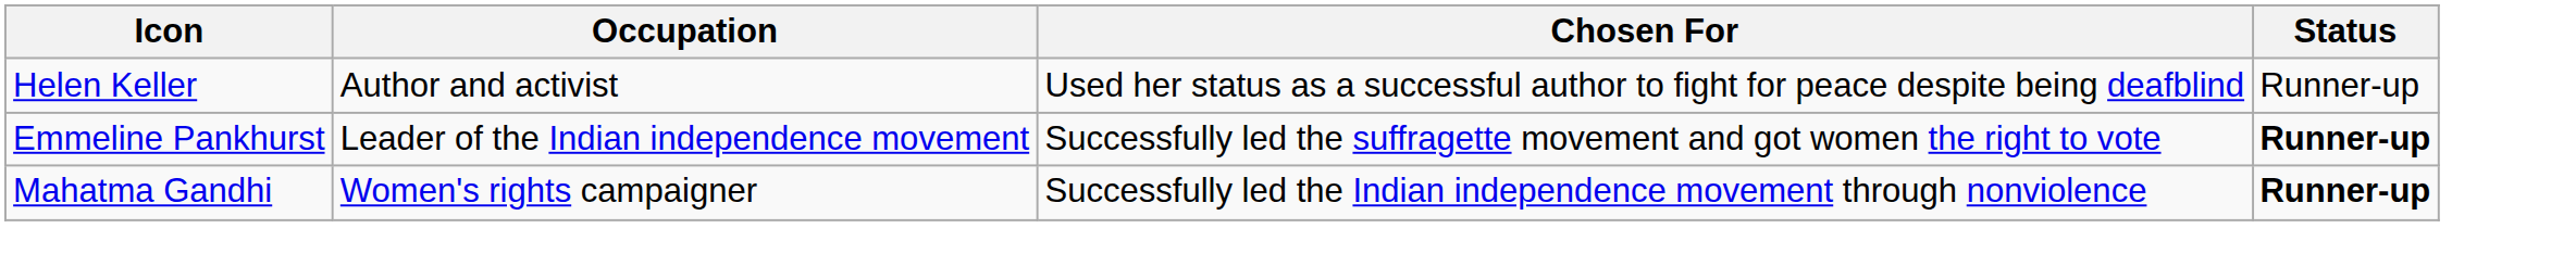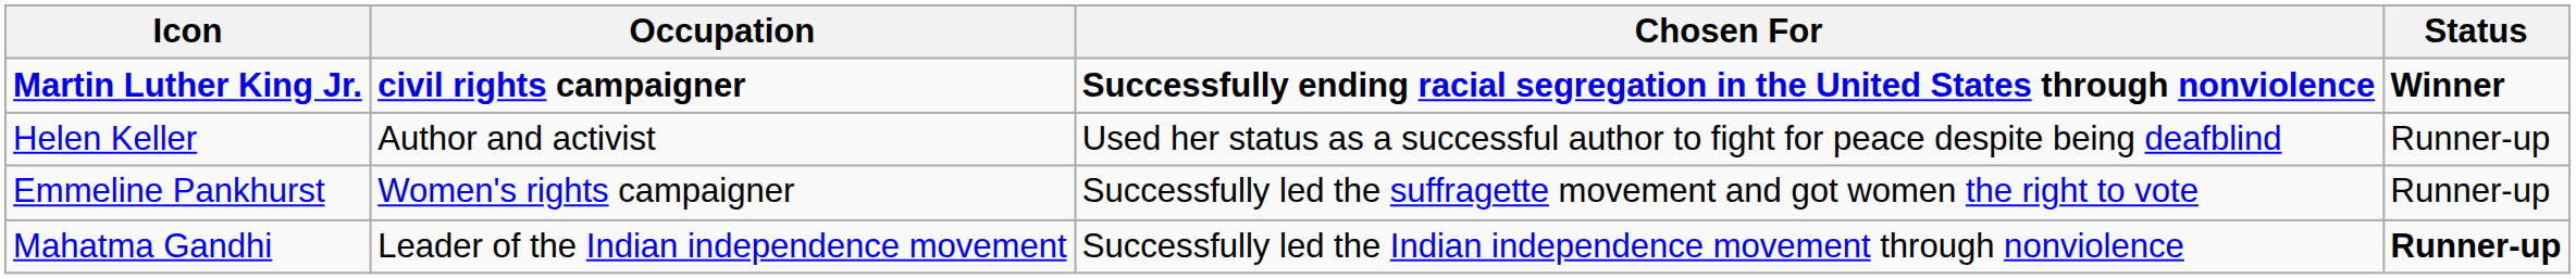+ row: Martin Luther King Jr. | civil rights campaigner | Successfully ending racial segregation in the United States through nonviolence | Winner
Emmeline Pankhurst | Occupation: Leader of the Indian independence movement -> Women's rights campaigner
Emmeline Pankhurst | Status: bold -> normal
Mahatma Gandhi | Occupation: Women's rights campaigner -> Leader of the Indian independence movement
